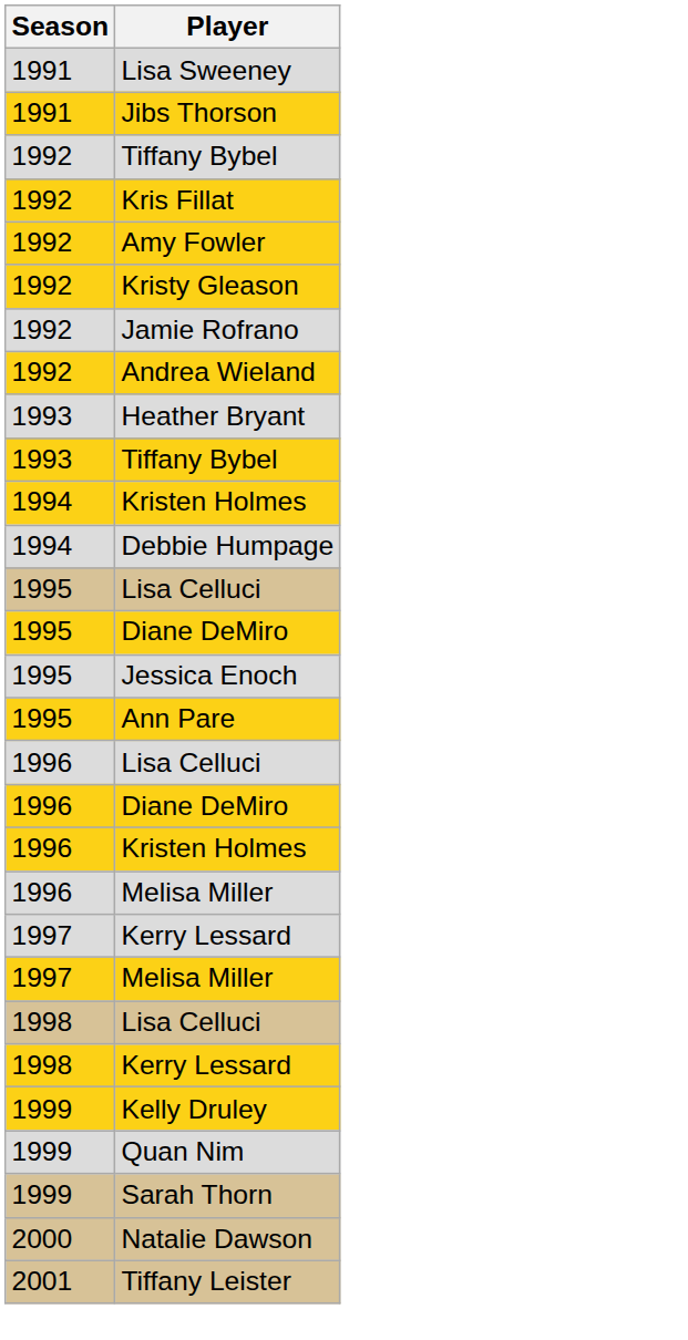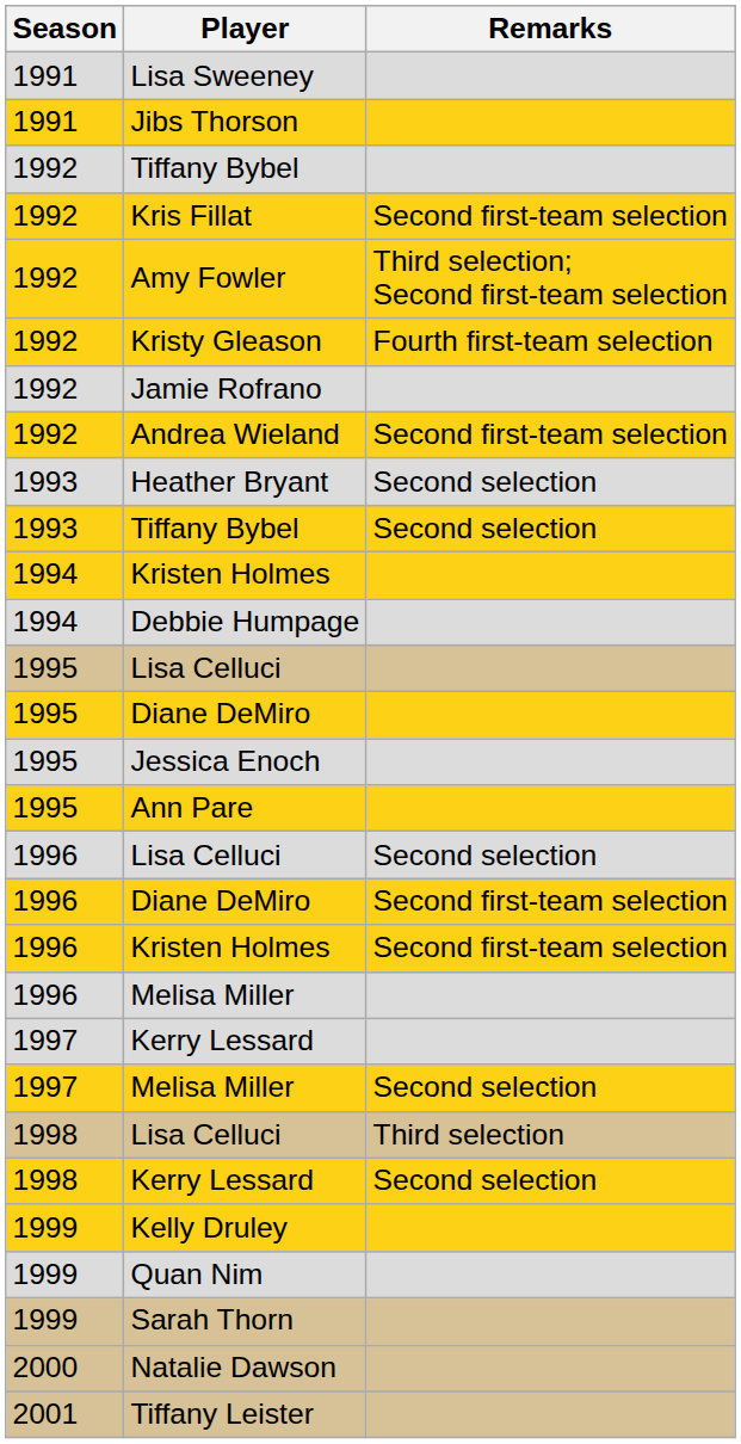+ column: Remarks | Second first-team selection | Third selection; Second first-team selection | Fourth first-team selection | Second first-team selection | Second selection | Second selection | Second selection | Second first-team selection | Second first-team selection | Second selection | Third selection | Second selection
